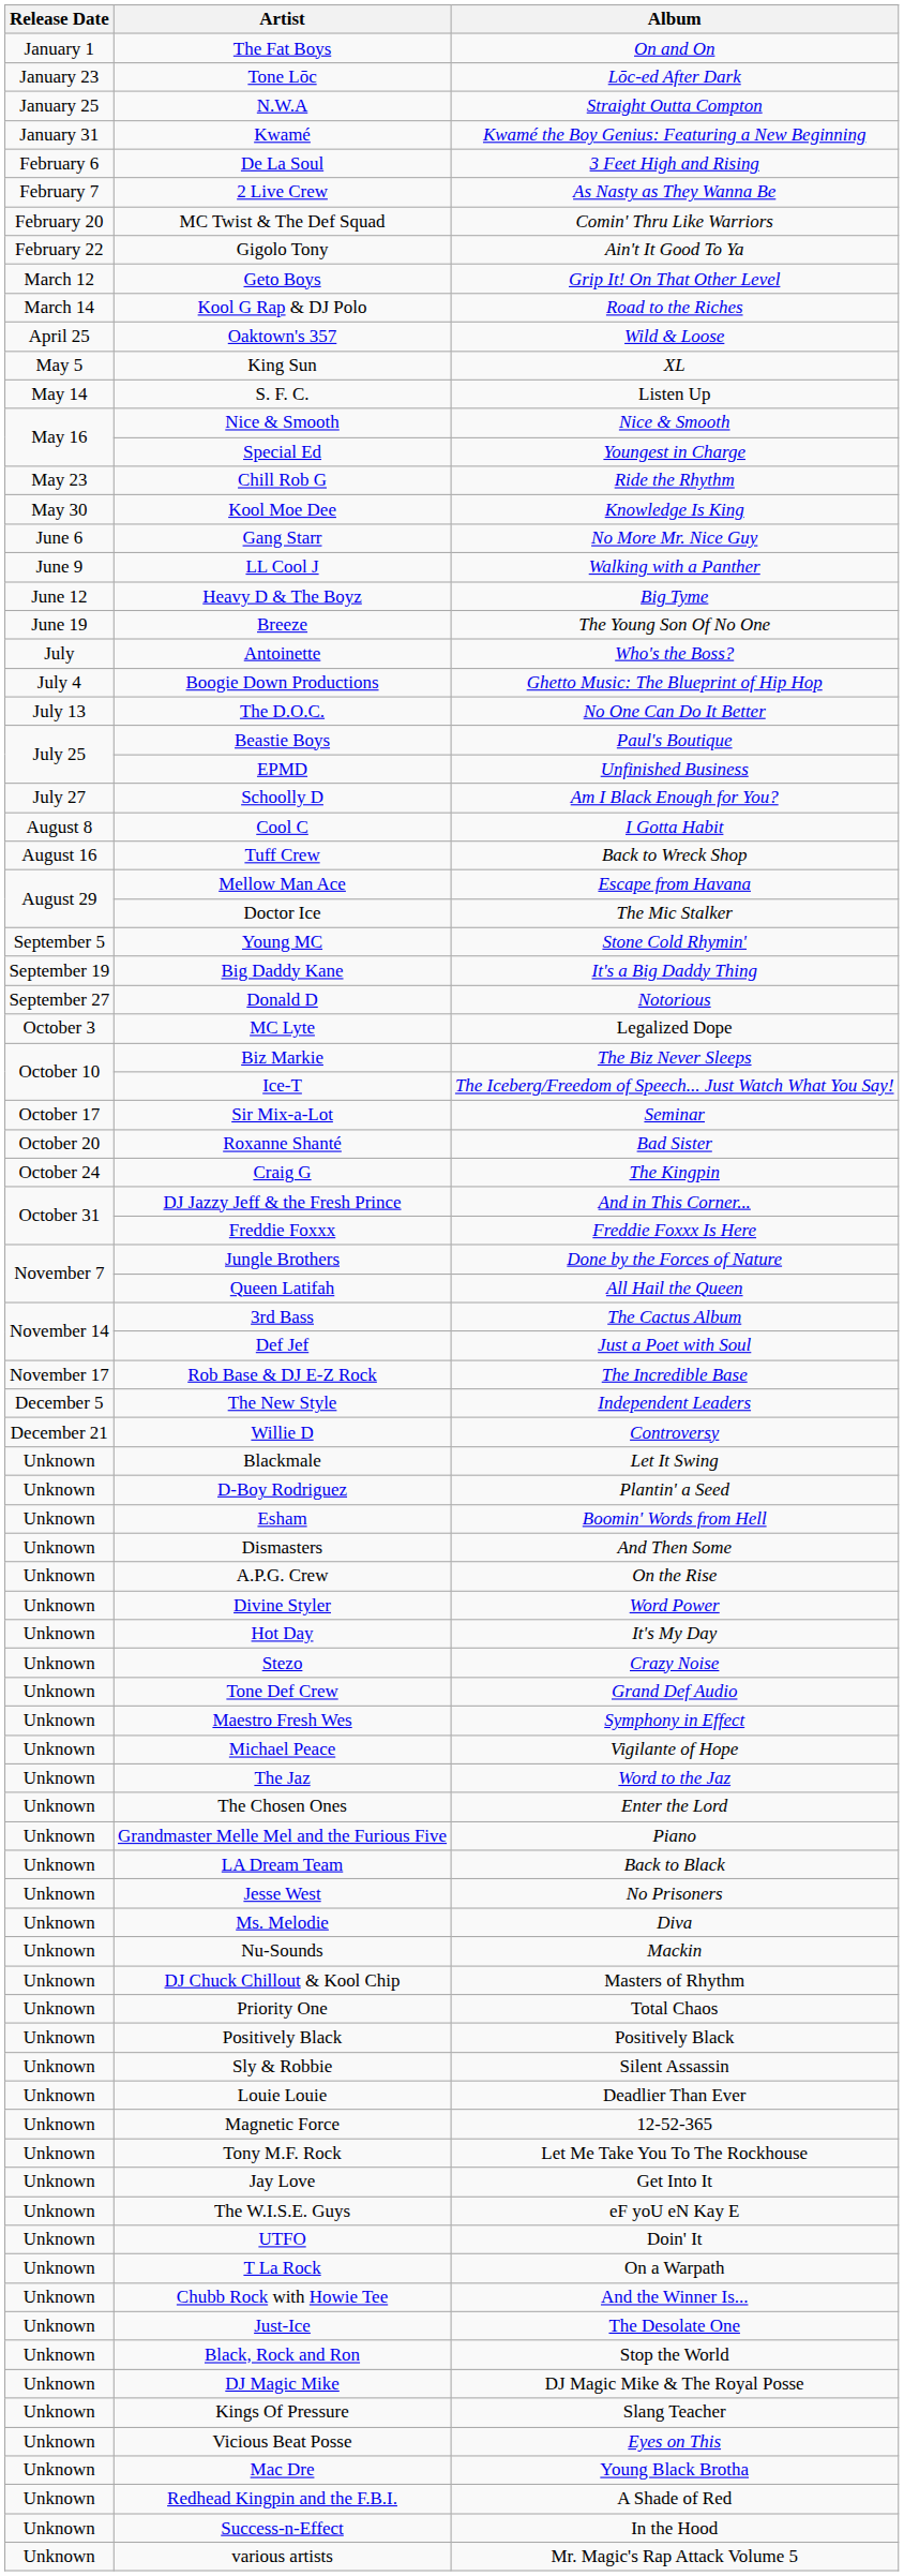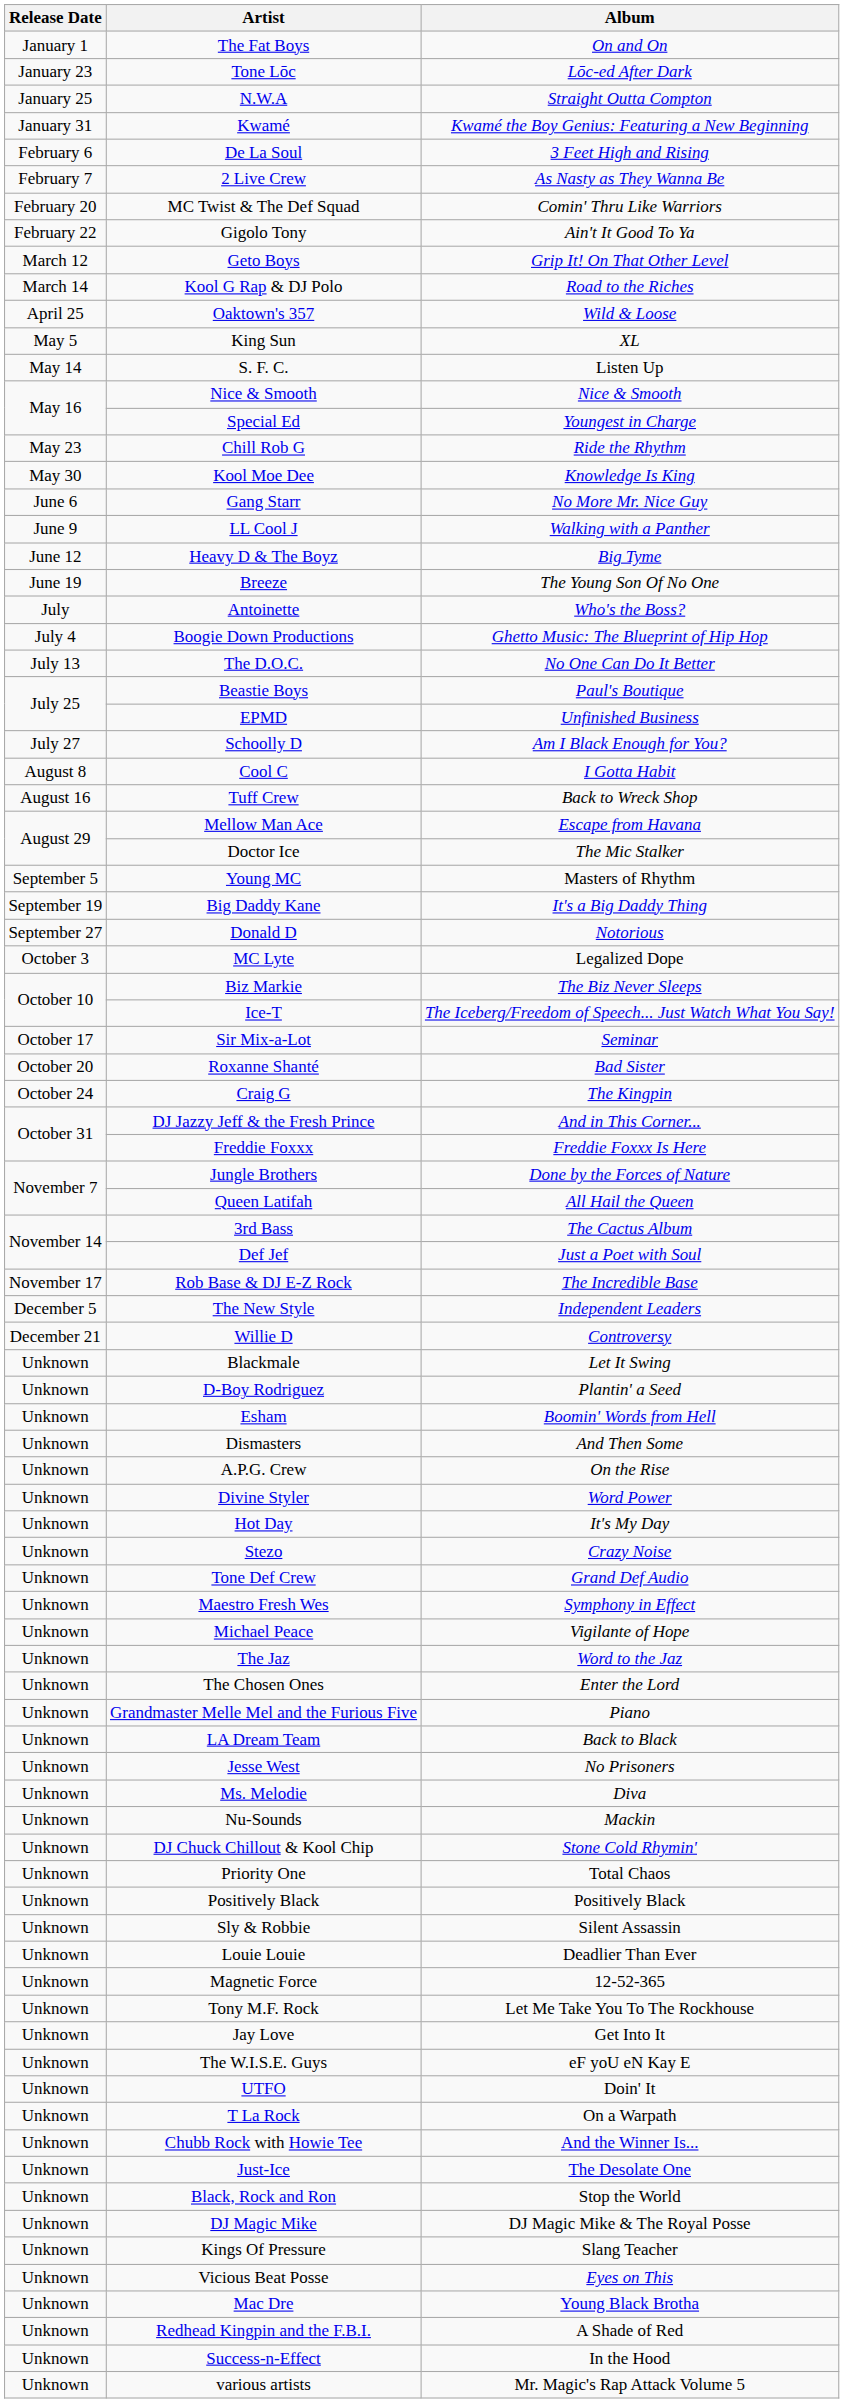Young MC | Album: Stone Cold Rhymin' -> Masters of Rhythm
DJ Chuck Chillout & Kool Chip | Album: Masters of Rhythm -> Stone Cold Rhymin'
